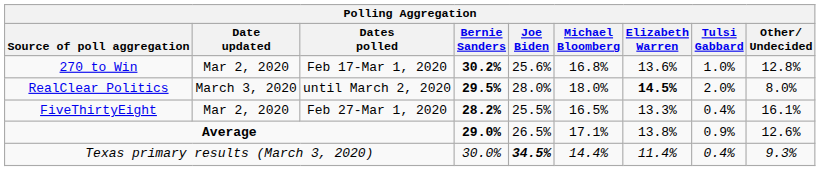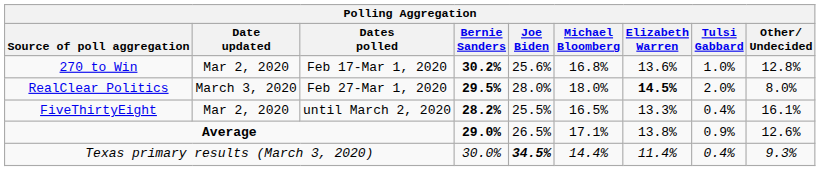RealClear Politics | Dates polled: until March 2, 2020 -> Feb 27-Mar 1, 2020
FiveThirtyEight | Dates polled: Feb 27-Mar 1, 2020 -> until March 2, 2020
